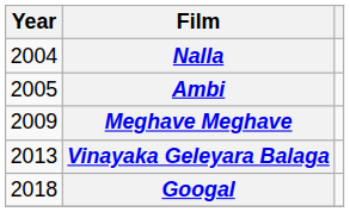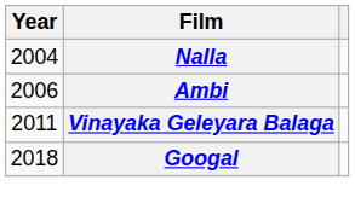Ambi | Year: 2005 -> 2006
- row: 2009 | Meghave Meghave
Vinayaka Geleyara Balaga | Year: 2013 -> 2011
